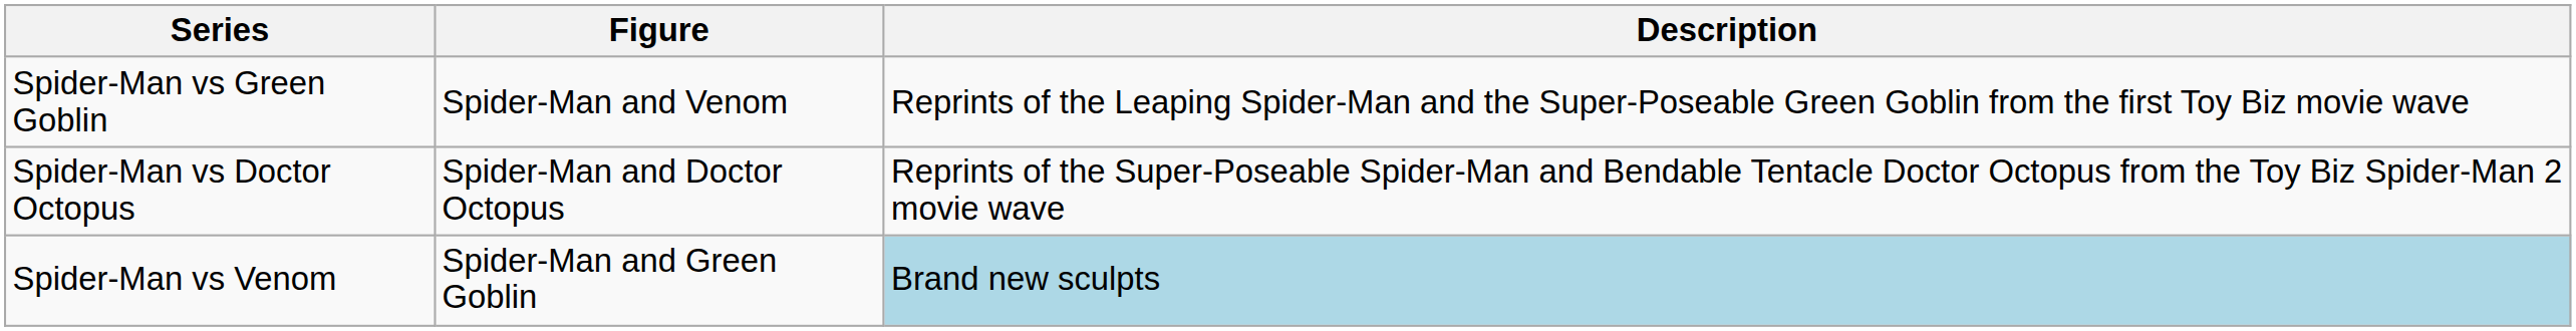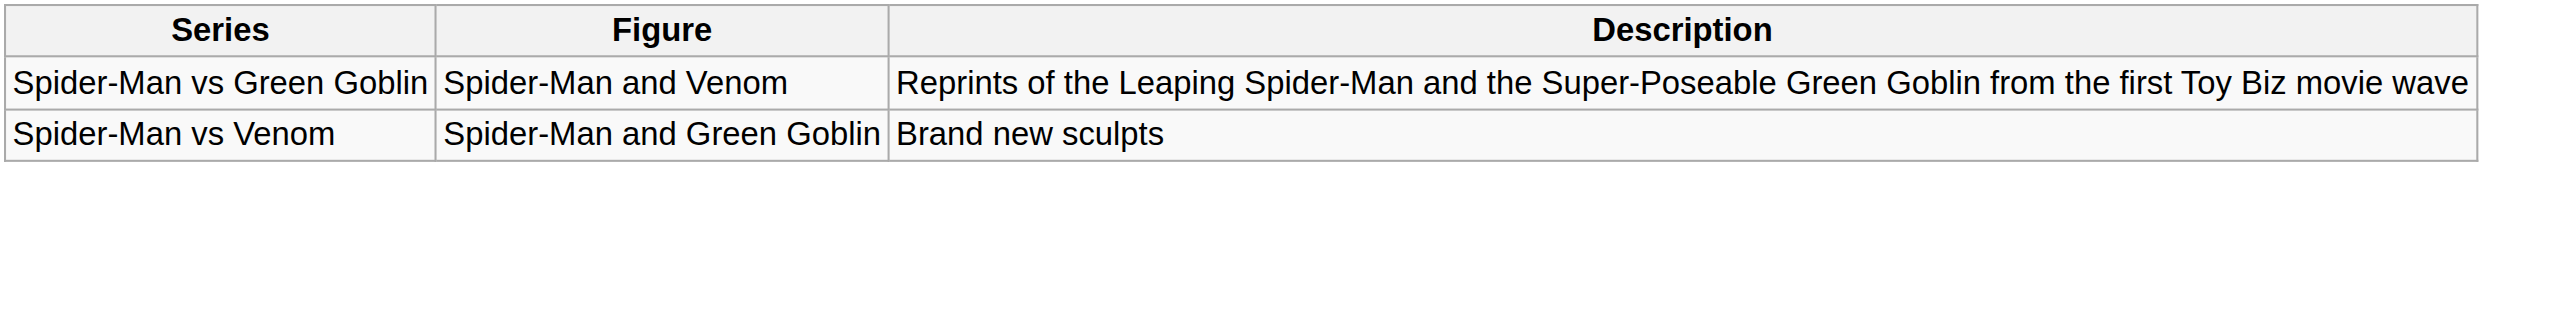- row: Spider-Man vs Doctor Octopus | Spider-Man and Doctor Octopus | Reprints of the Super-Poseable Spider-Man and Bendable Tentacle Doctor Octopus from the Toy Biz Spider-Man 2 movie wave
Spider-Man vs Venom | Description: lightblue background -> no background
